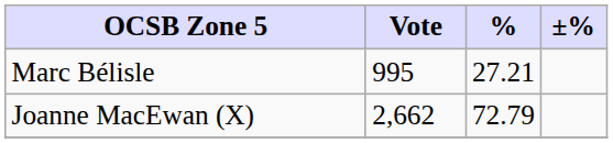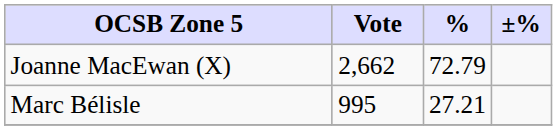rows swapped: Joanne MacEwan (X) <-> Marc Bélisle
